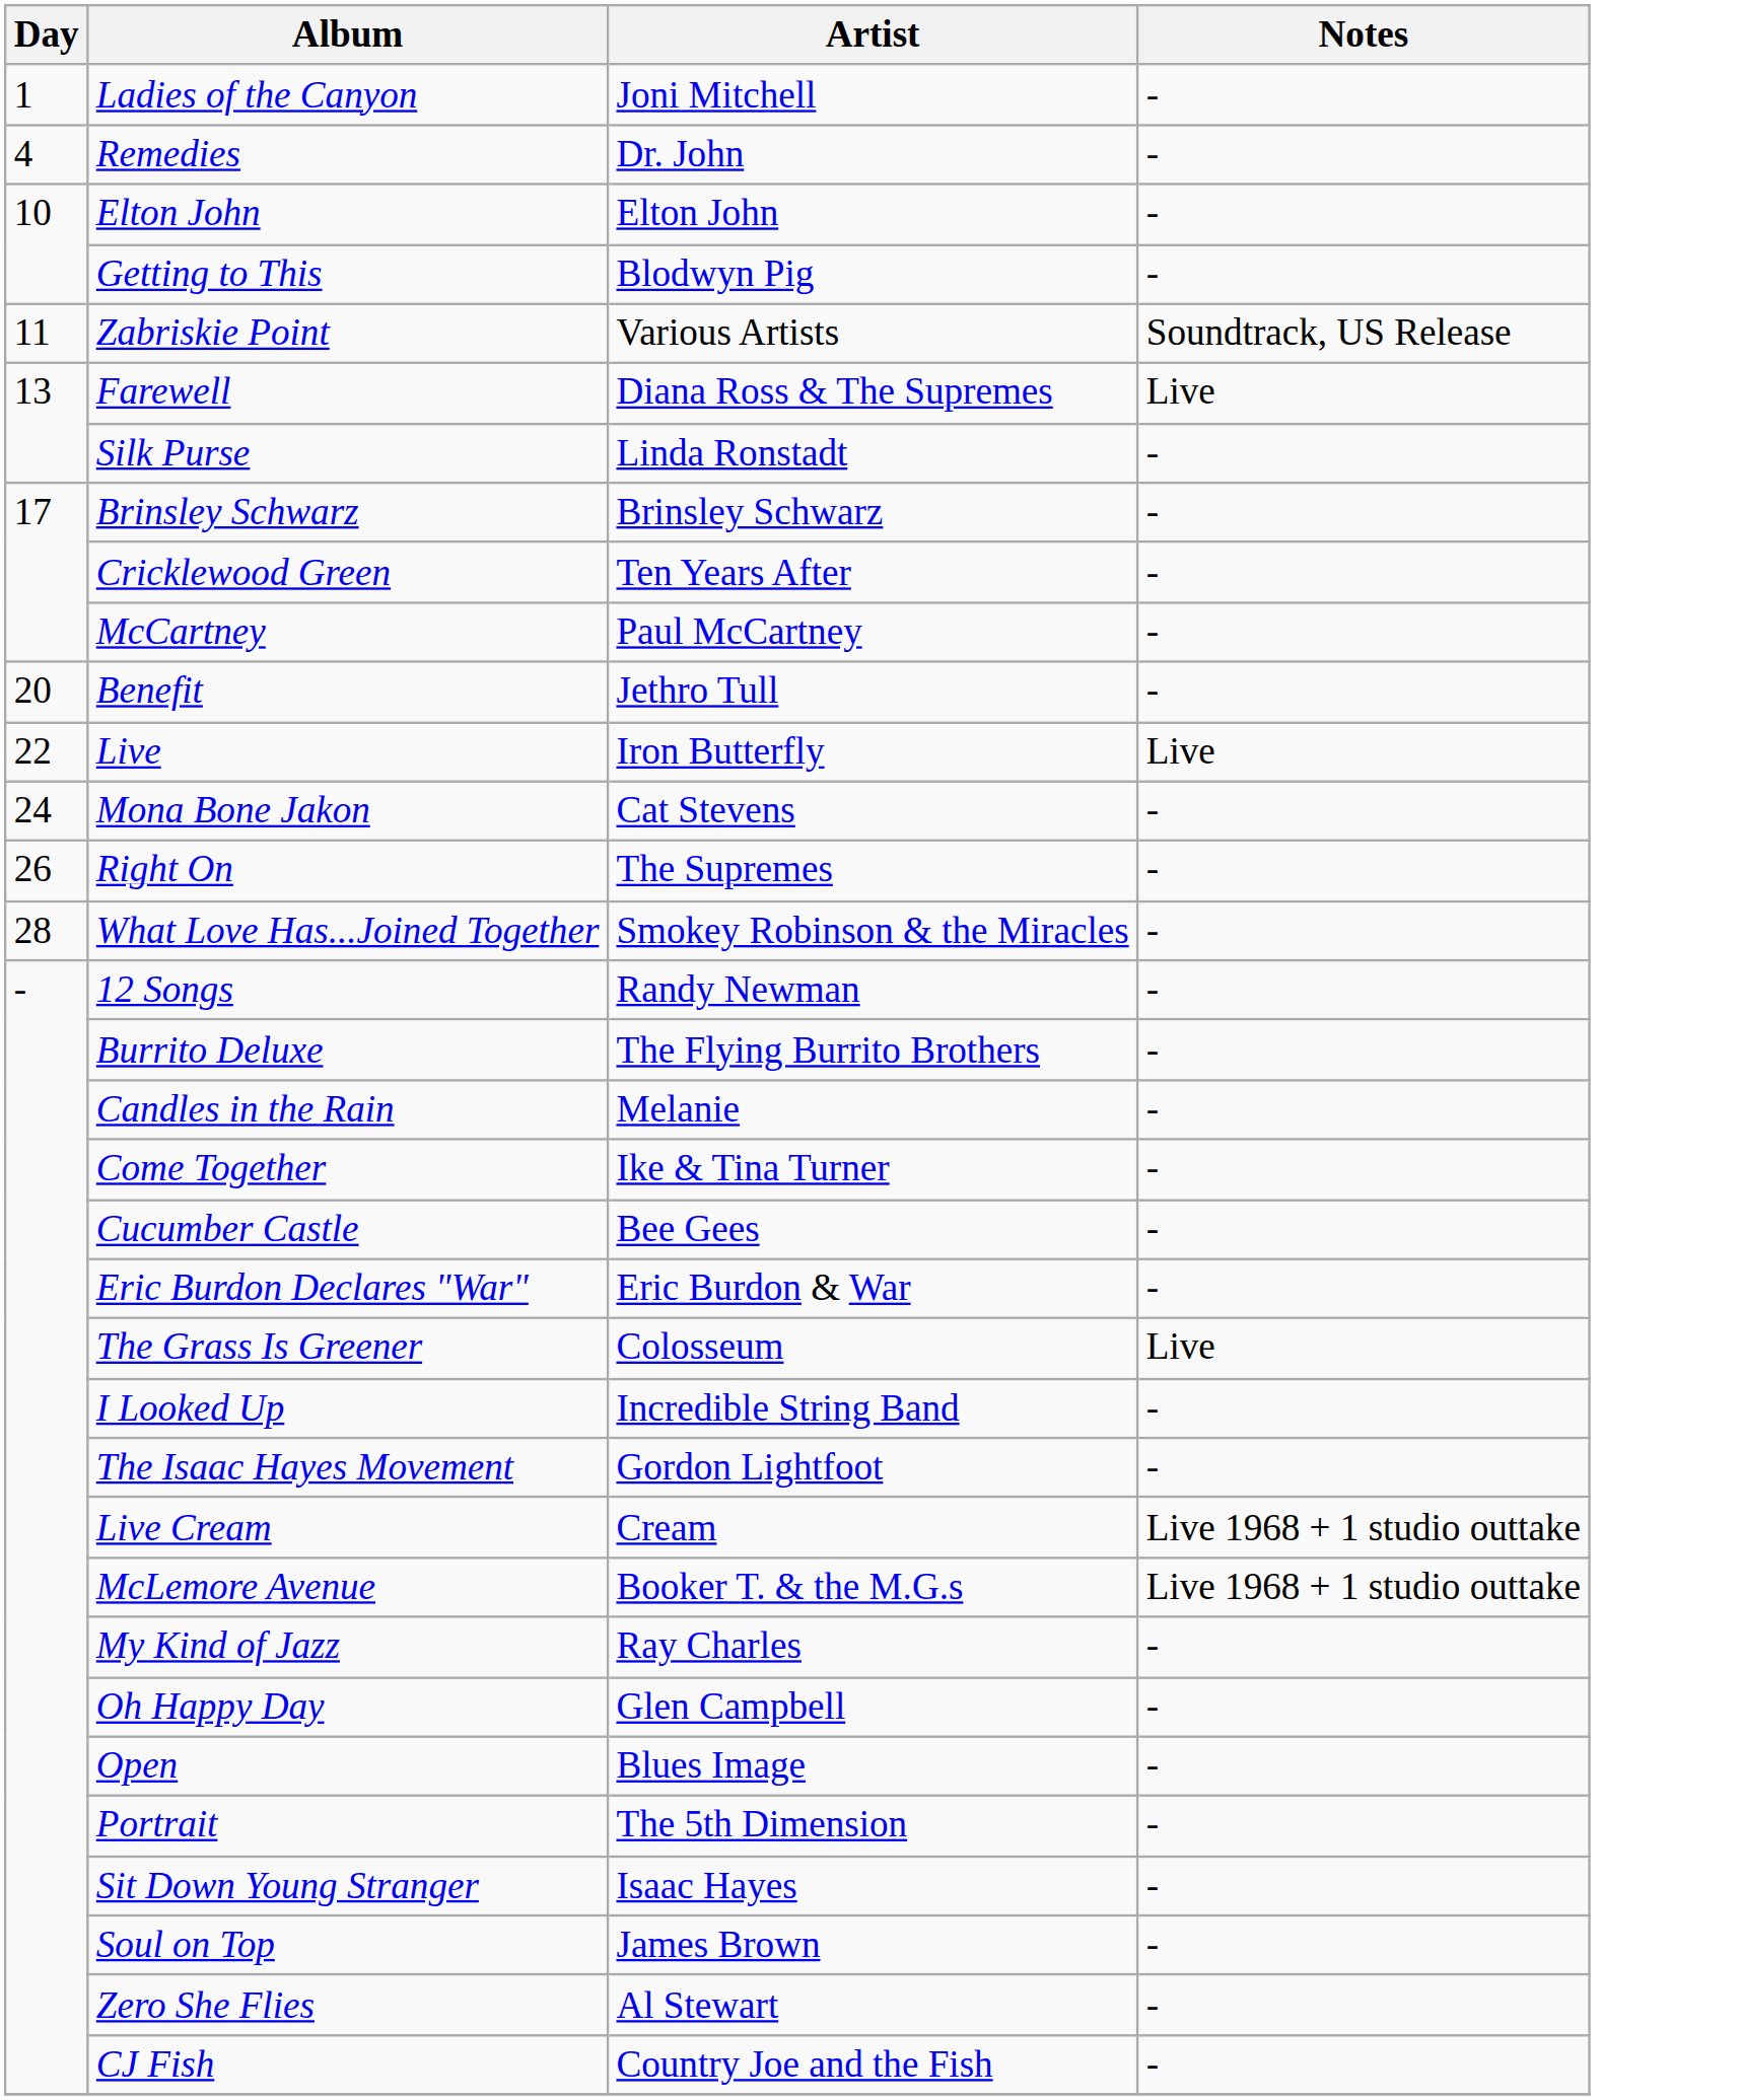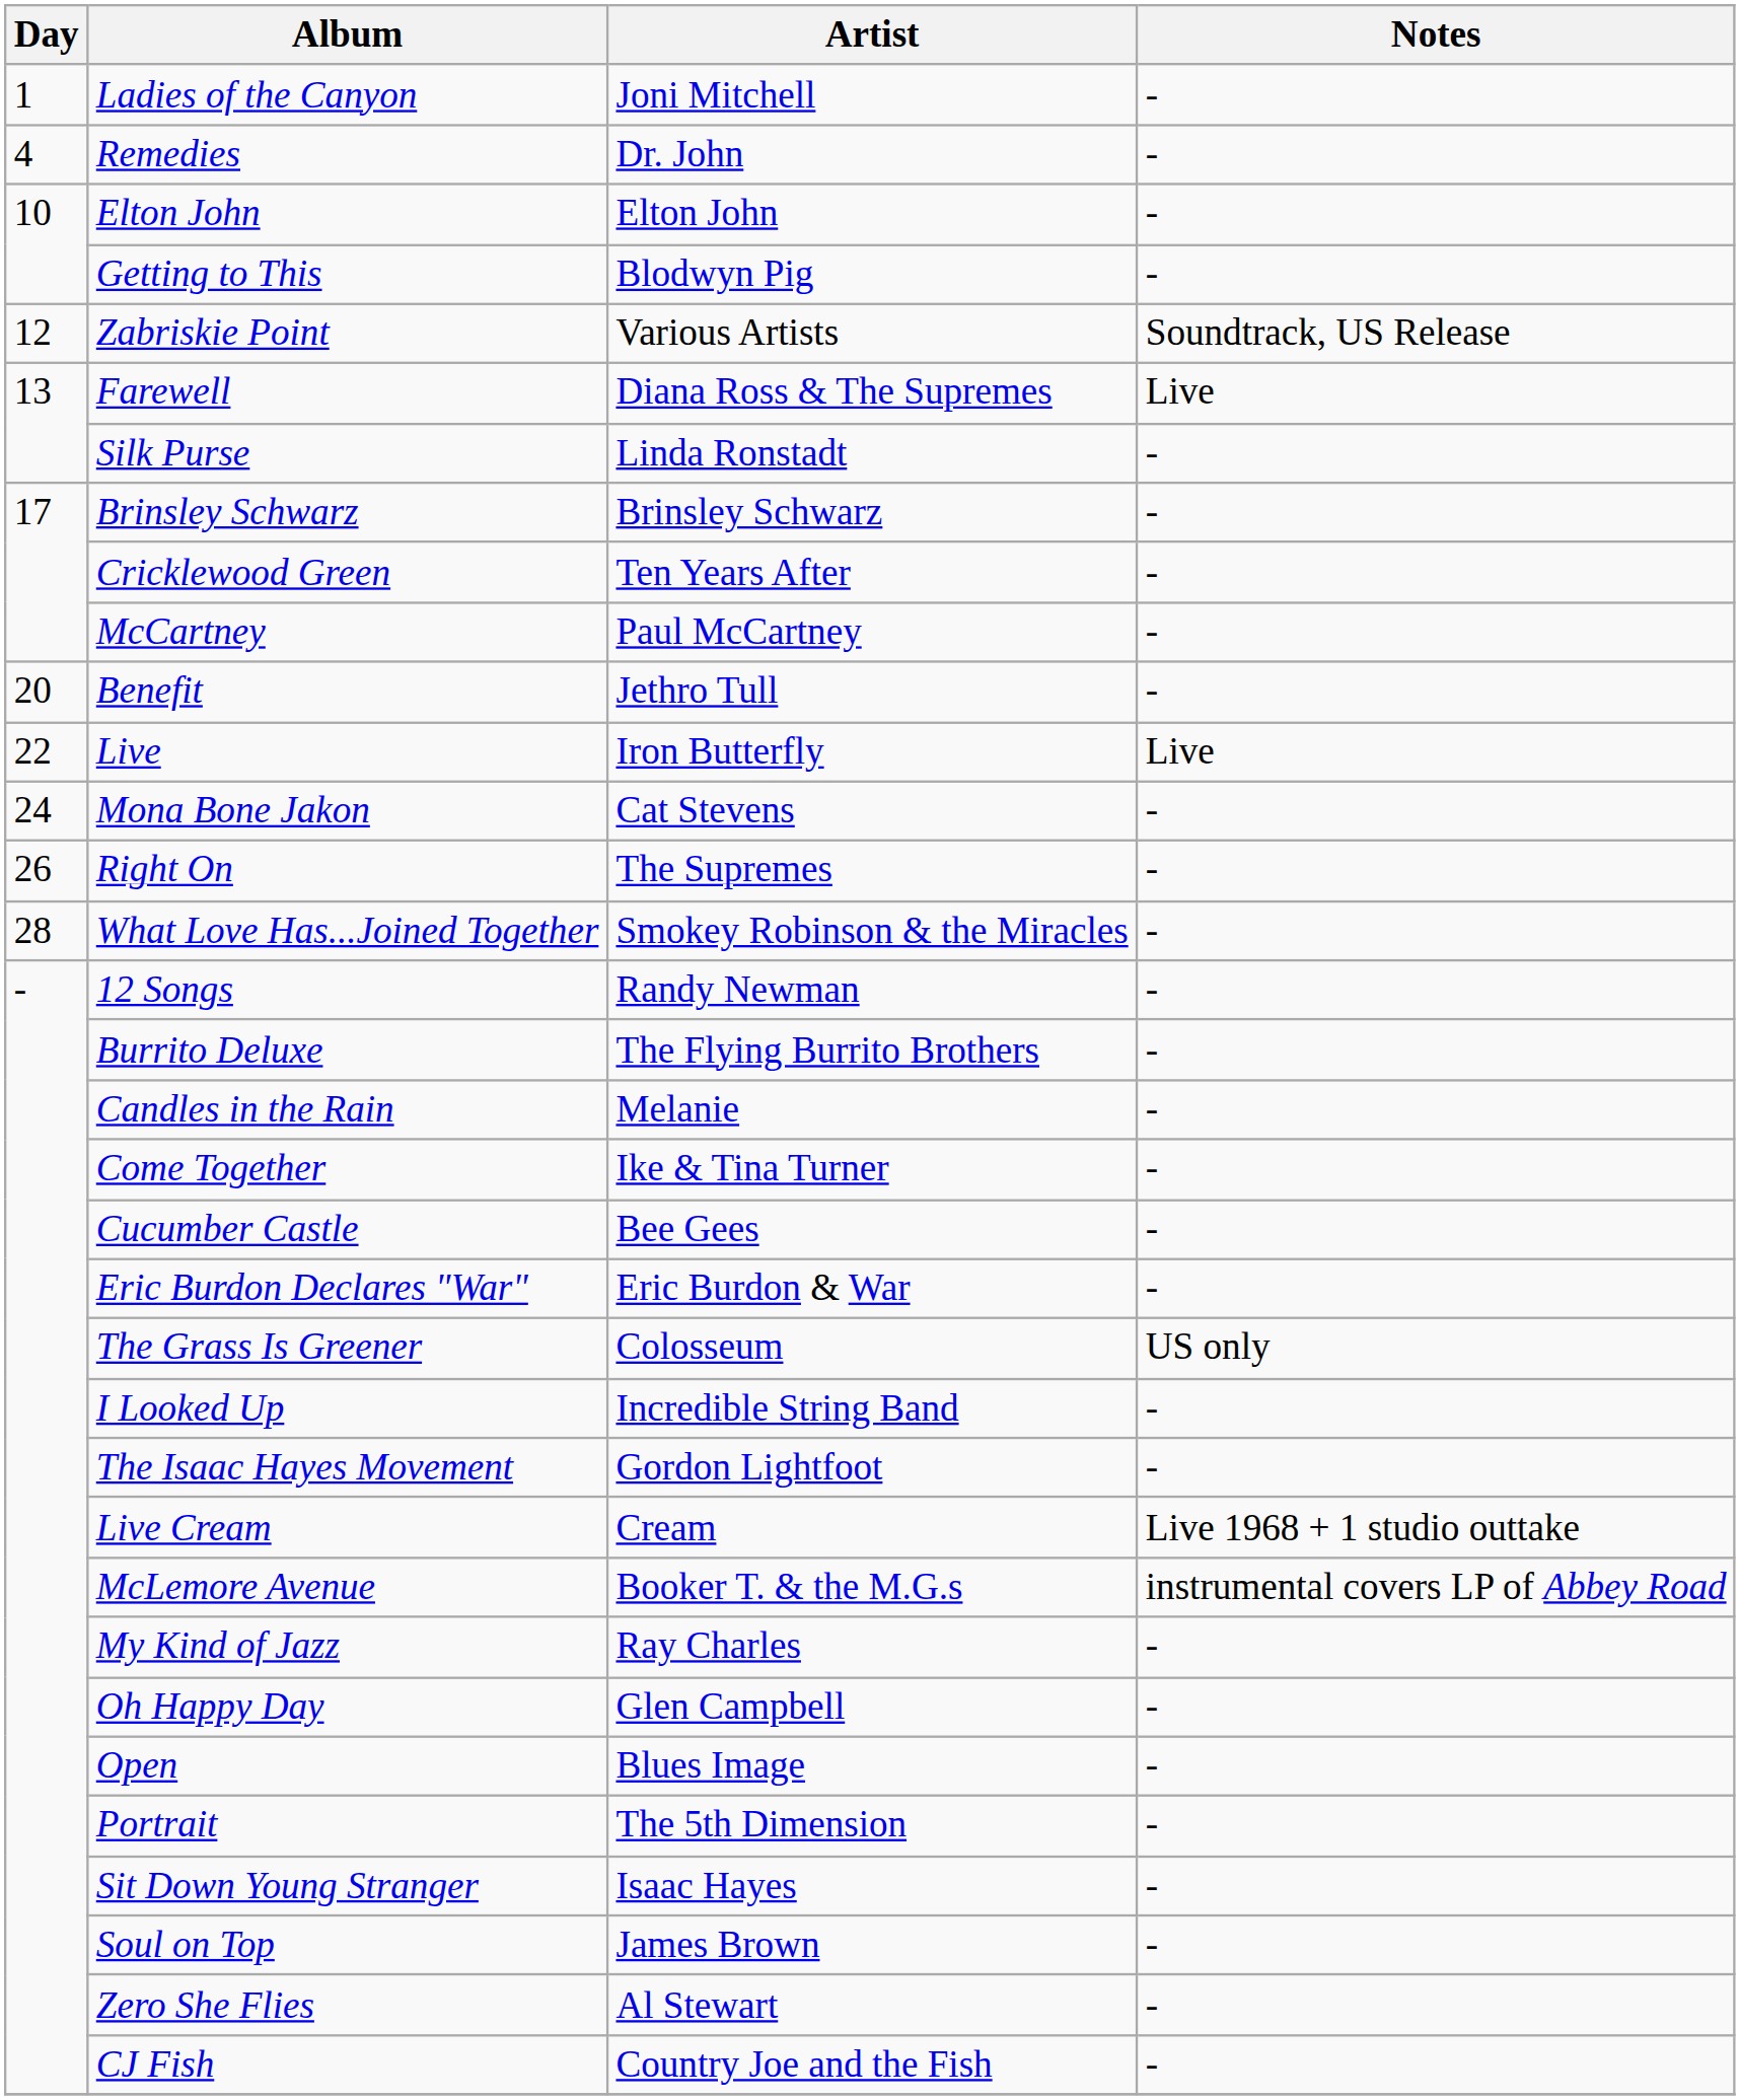Zabriskie Point | Day: 11 -> 12
The Grass Is Greener | Notes: Live -> US only
McLemore Avenue | Notes: Live 1968 + 1 studio outtake -> instrumental covers LP of Abbey Road
